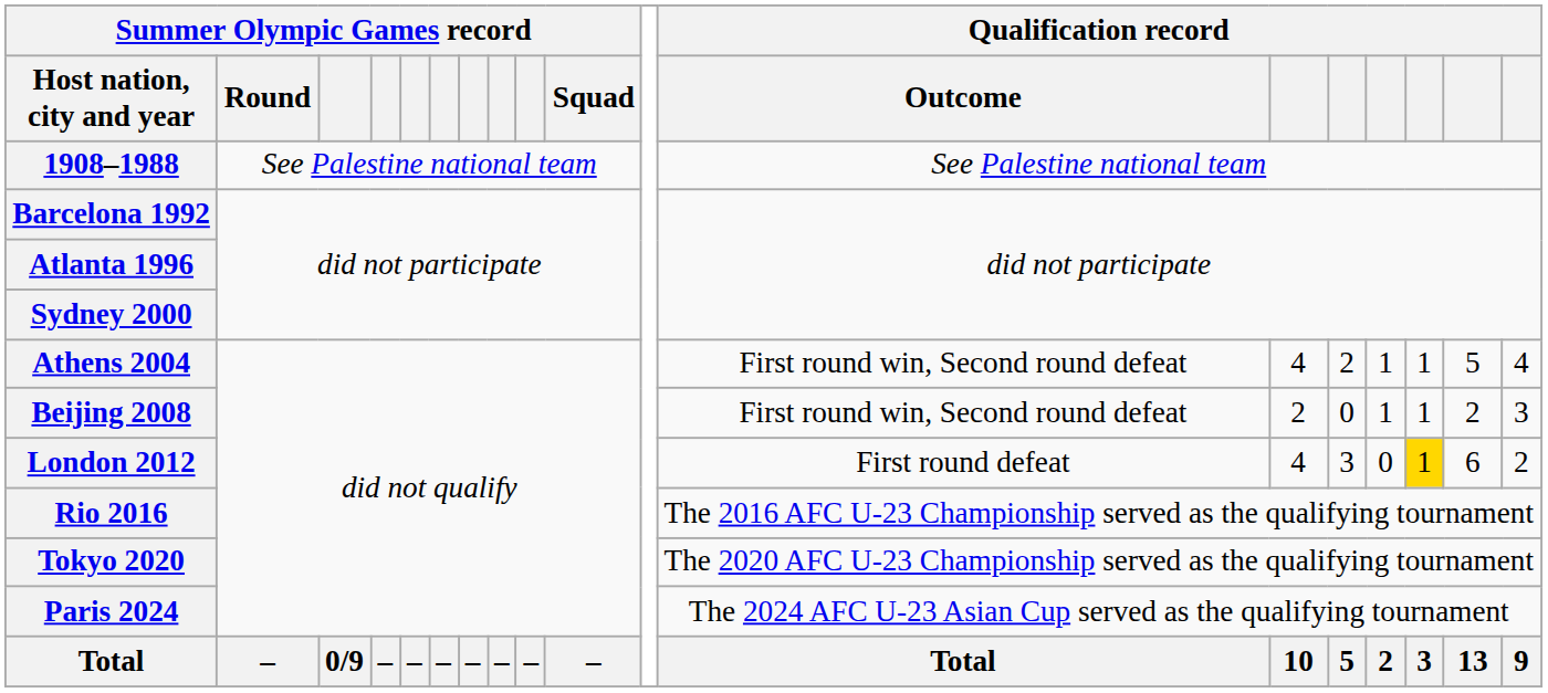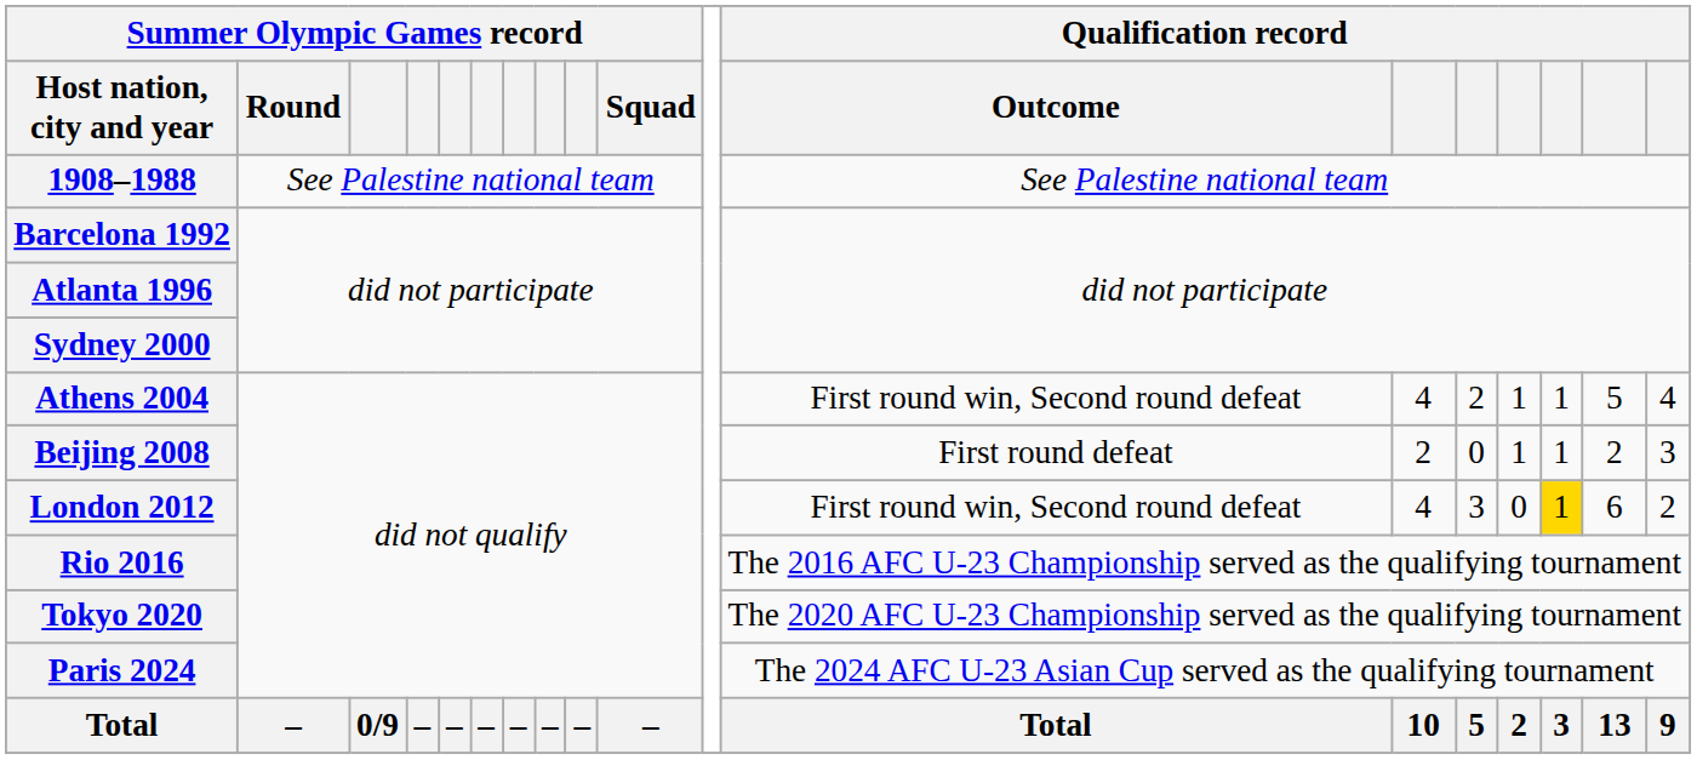Beijing 2008 | Qualification record / Outcome: First round win, Second round defeat -> First round defeat
London 2012 | Qualification record / Outcome: First round defeat -> First round win, Second round defeat
